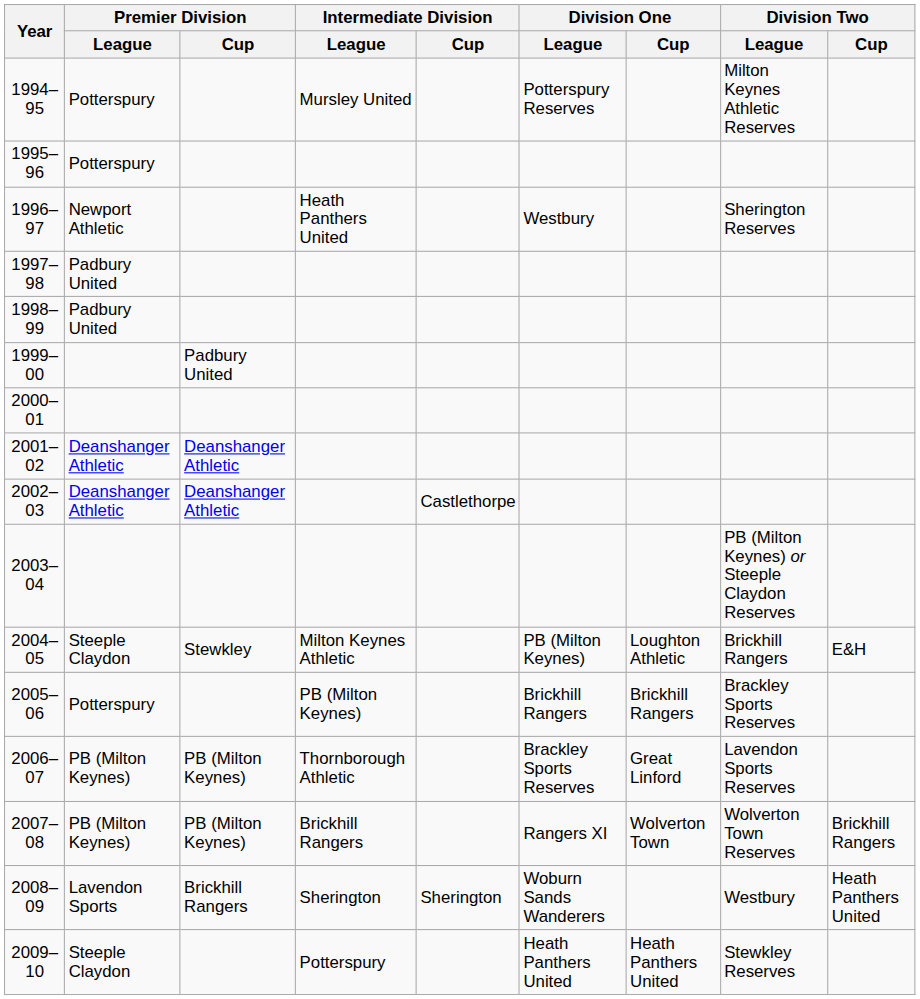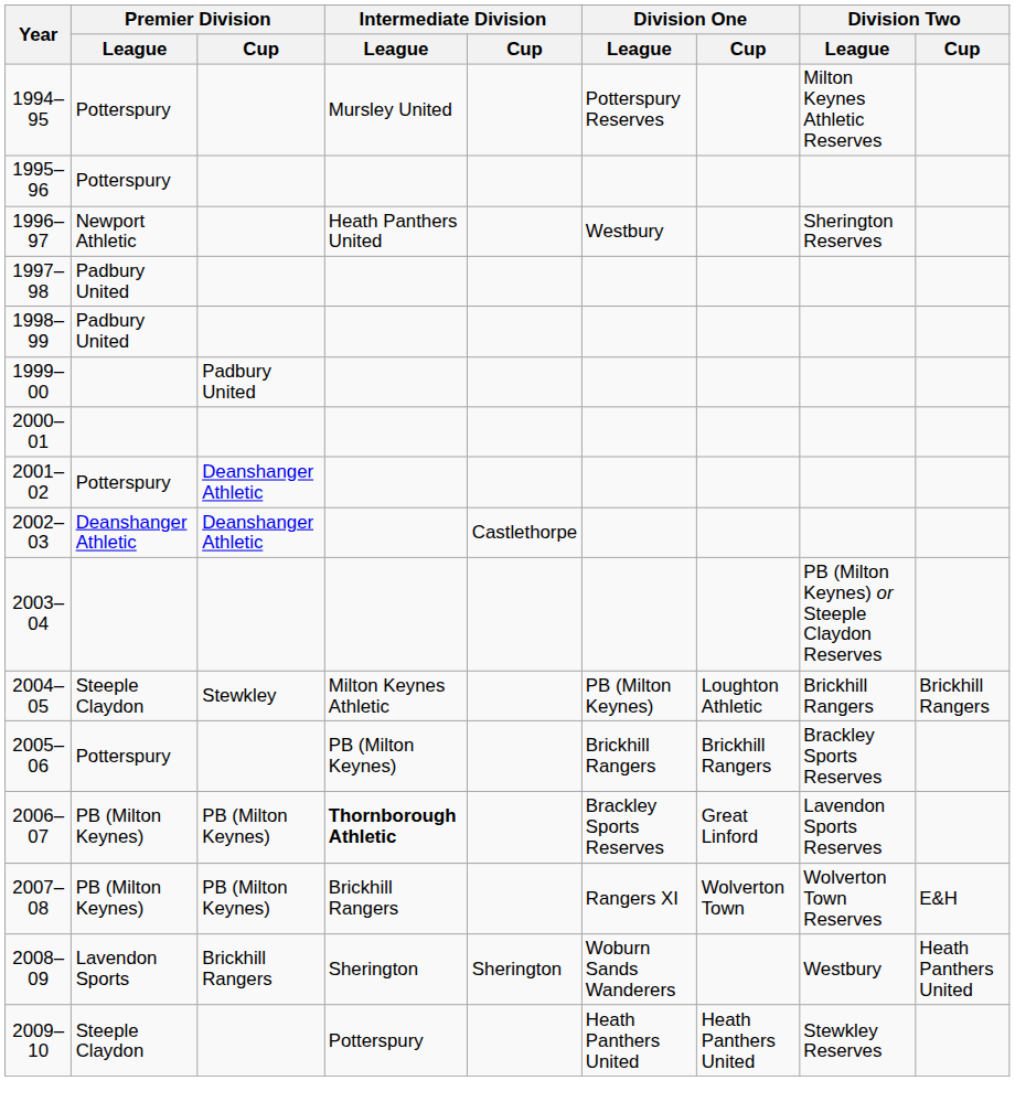2001–02 | Premier Division / League: Deanshanger Athletic -> Potterspury
2004–05 | Division Two / Cup: E&H -> Brickhill Rangers
2006–07 | Intermediate Division / League: normal -> bold
2007–08 | Division Two / Cup: Brickhill Rangers -> E&H
